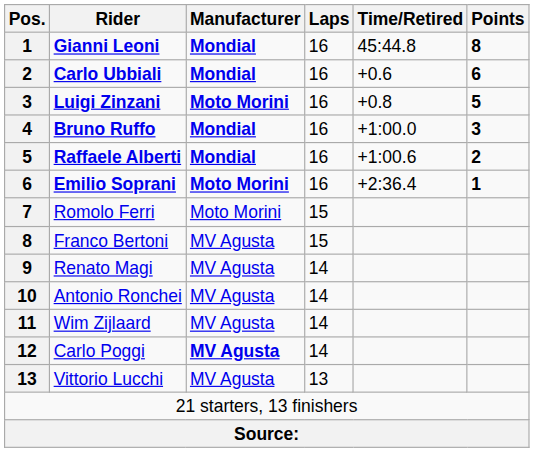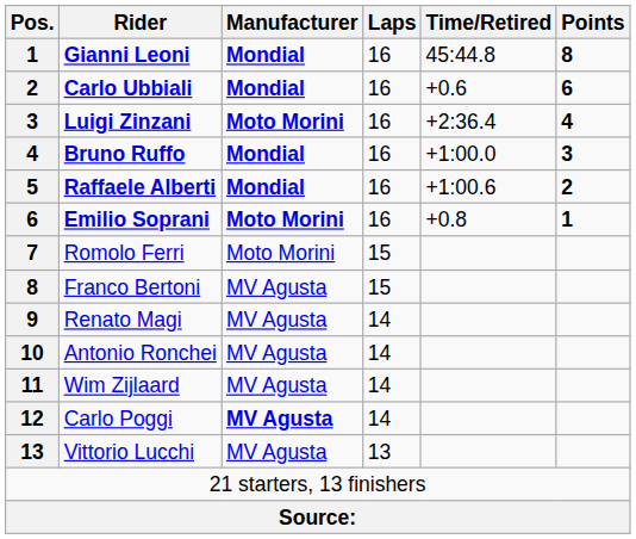Luigi Zinzani | Time/Retired: +0.8 -> +2:36.4
Luigi Zinzani | Points: 5 -> 4
Emilio Soprani | Time/Retired: +2:36.4 -> +0.8
